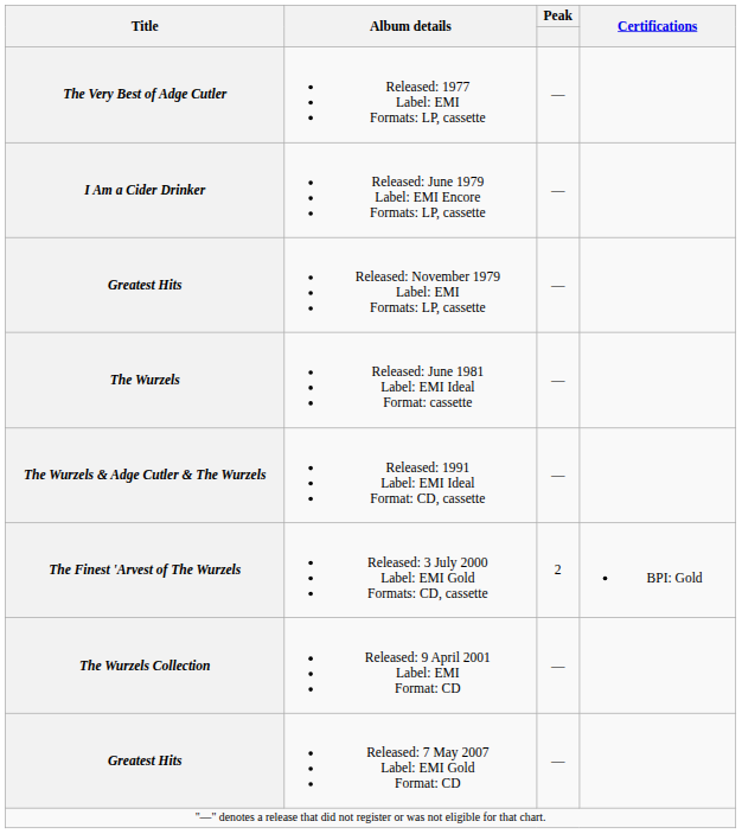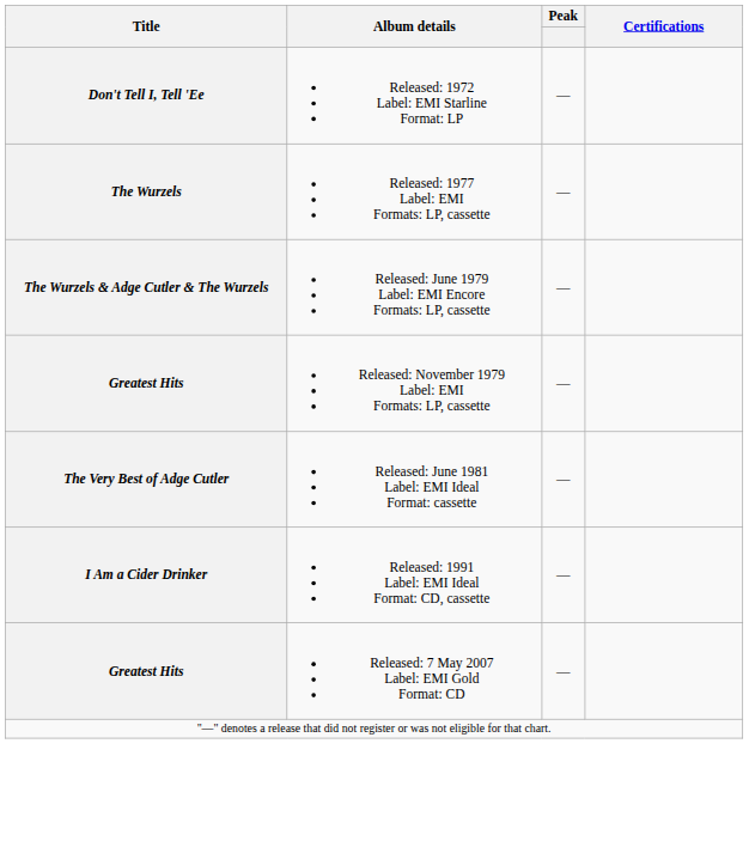+ row: Don't Tell I, Tell 'Ee | Released: 1972 Label: EMI Starline Format: LP | —
Released: 1977 Label: EMI Formats: LP, cassette | Title: The Very Best of Adge Cutler -> The Wurzels
Released: June 1979 Label: EMI Encore Formats: LP, cassette | Title: I Am a Cider Drinker -> The Wurzels & Adge Cutler & The Wurzels
Released: June 1981 Label: EMI Ideal Format: cassette | Title: The Wurzels -> The Very Best of Adge Cutler
Released: 1991 Label: EMI Ideal Format: CD, cassette | Title: The Wurzels & Adge Cutler & The Wurzels -> I Am a Cider Drinker
- row: The Finest 'Arvest of The Wurzels | Released: 3 July 2000 Label: EMI Gold Formats: CD, cassette | 2 | BPI: Gold
- row: The Wurzels Collection | Released: 9 April 2001 Label: EMI Format: CD | —
